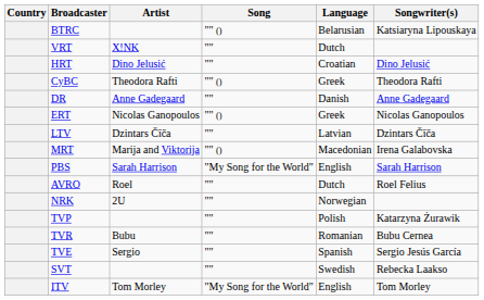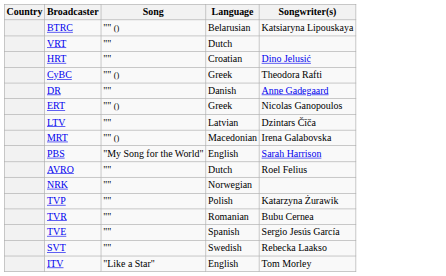- column: Artist | X!NK | Dino Jelusić | Theodora Rafti | Anne Gadegaard | Nicolas Ganopoulos | Dzintars Čīča | Marija and Viktorija | Sarah Harrison | Roel | 2U | Bubu | Sergio | Tom Morley
ITV | Song: "My Song for the World" -> "Like a Star"
